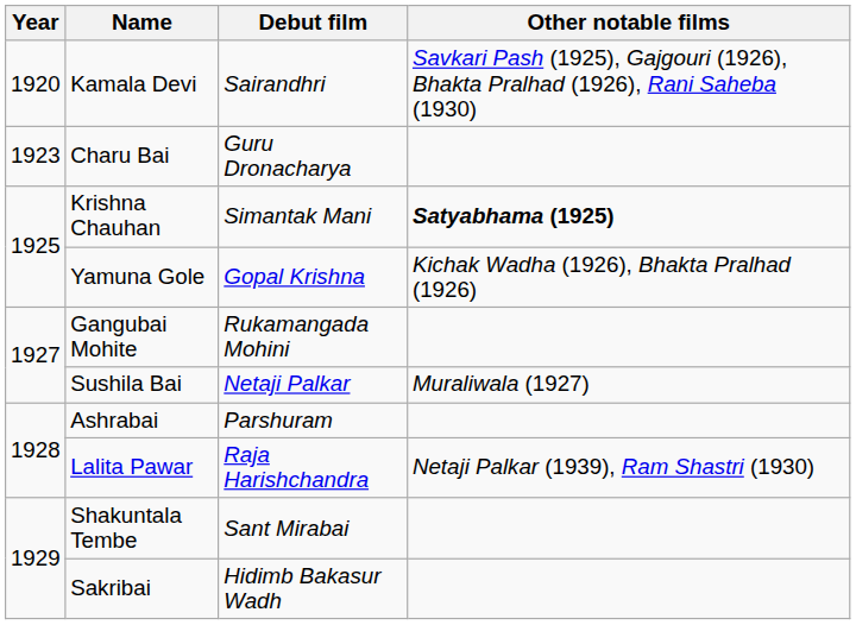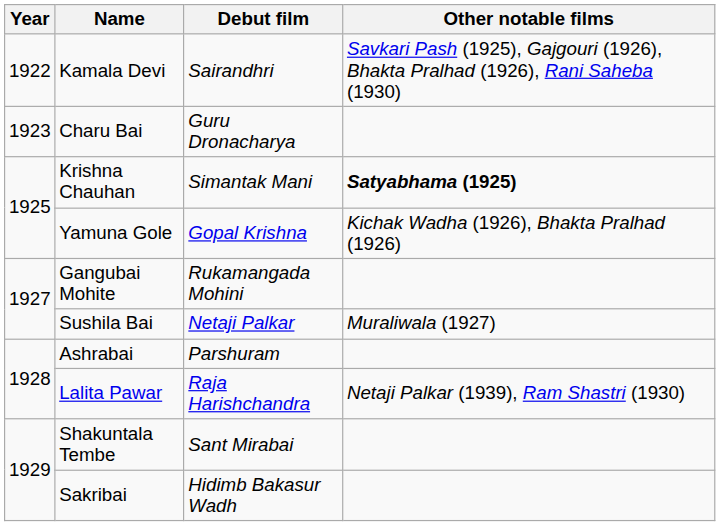Kamala Devi | Year: 1920 -> 1922
